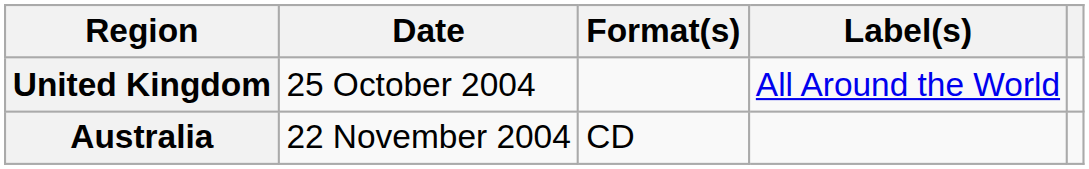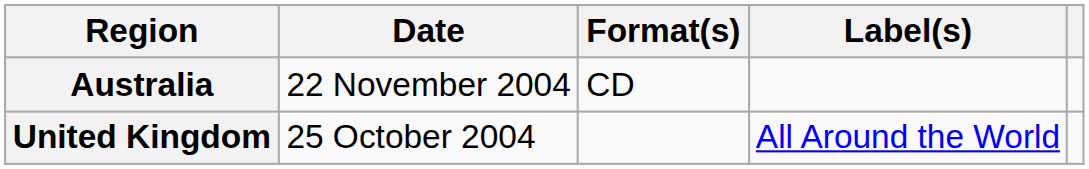rows swapped: United Kingdom <-> Australia
